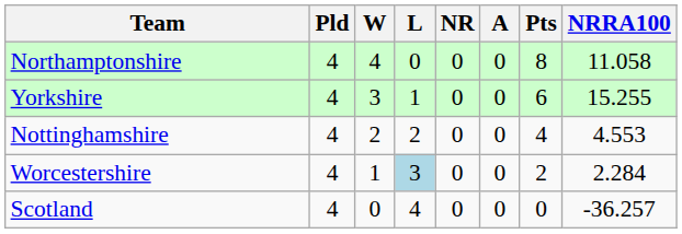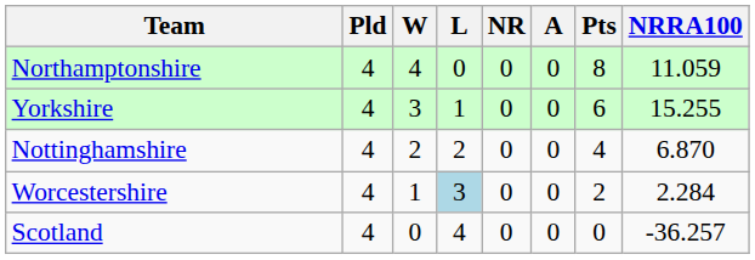Northamptonshire | NRRA100: 11.058 -> 11.059
Nottinghamshire | NRRA100: 4.553 -> 6.870
